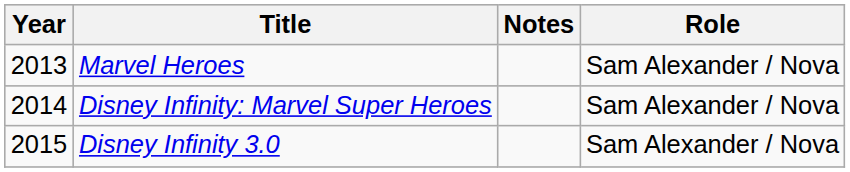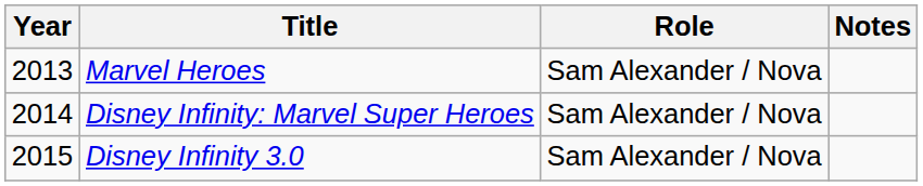columns swapped: Role <-> Notes
